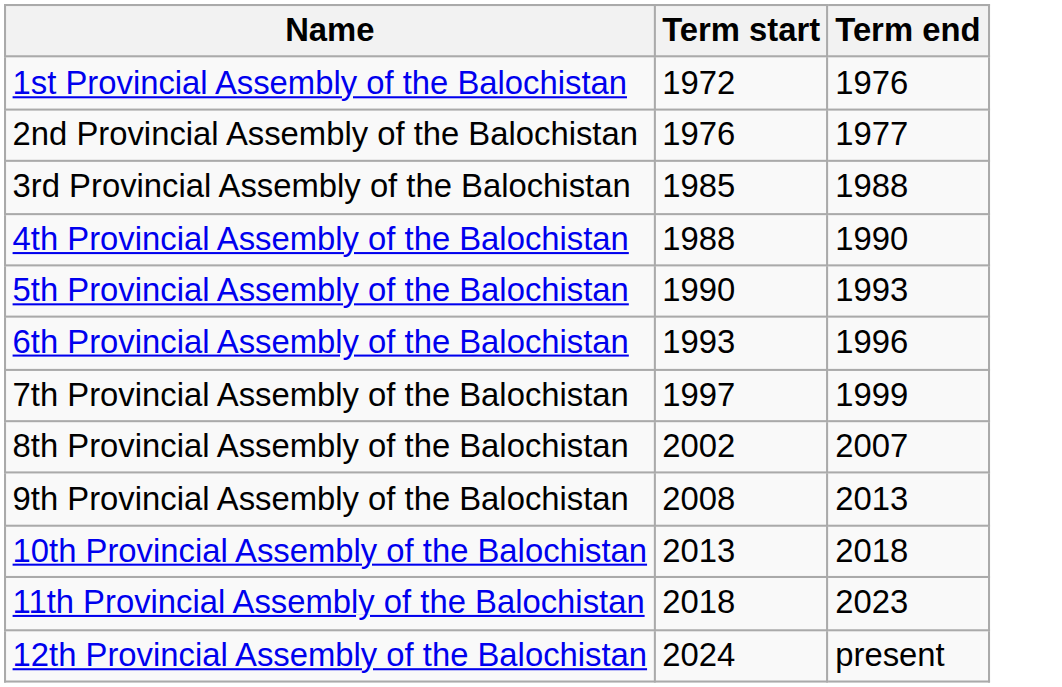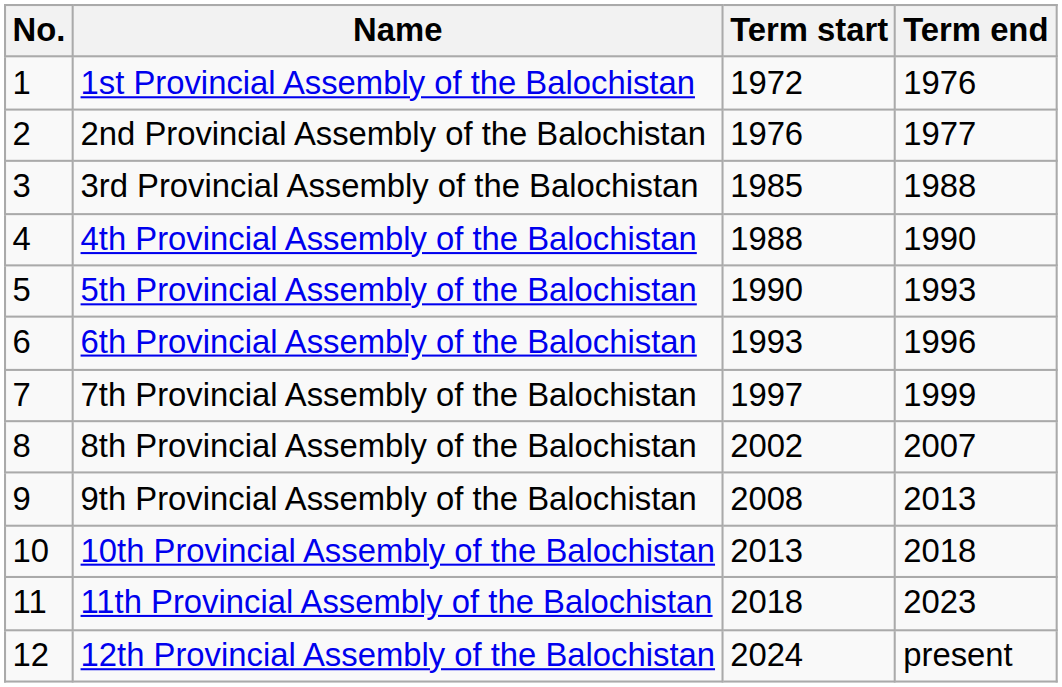+ column: No. | 1 | 2 | 3 | 4 | 5 | 6 | 7 | 8 | 9 | 10 | 11 | 12
